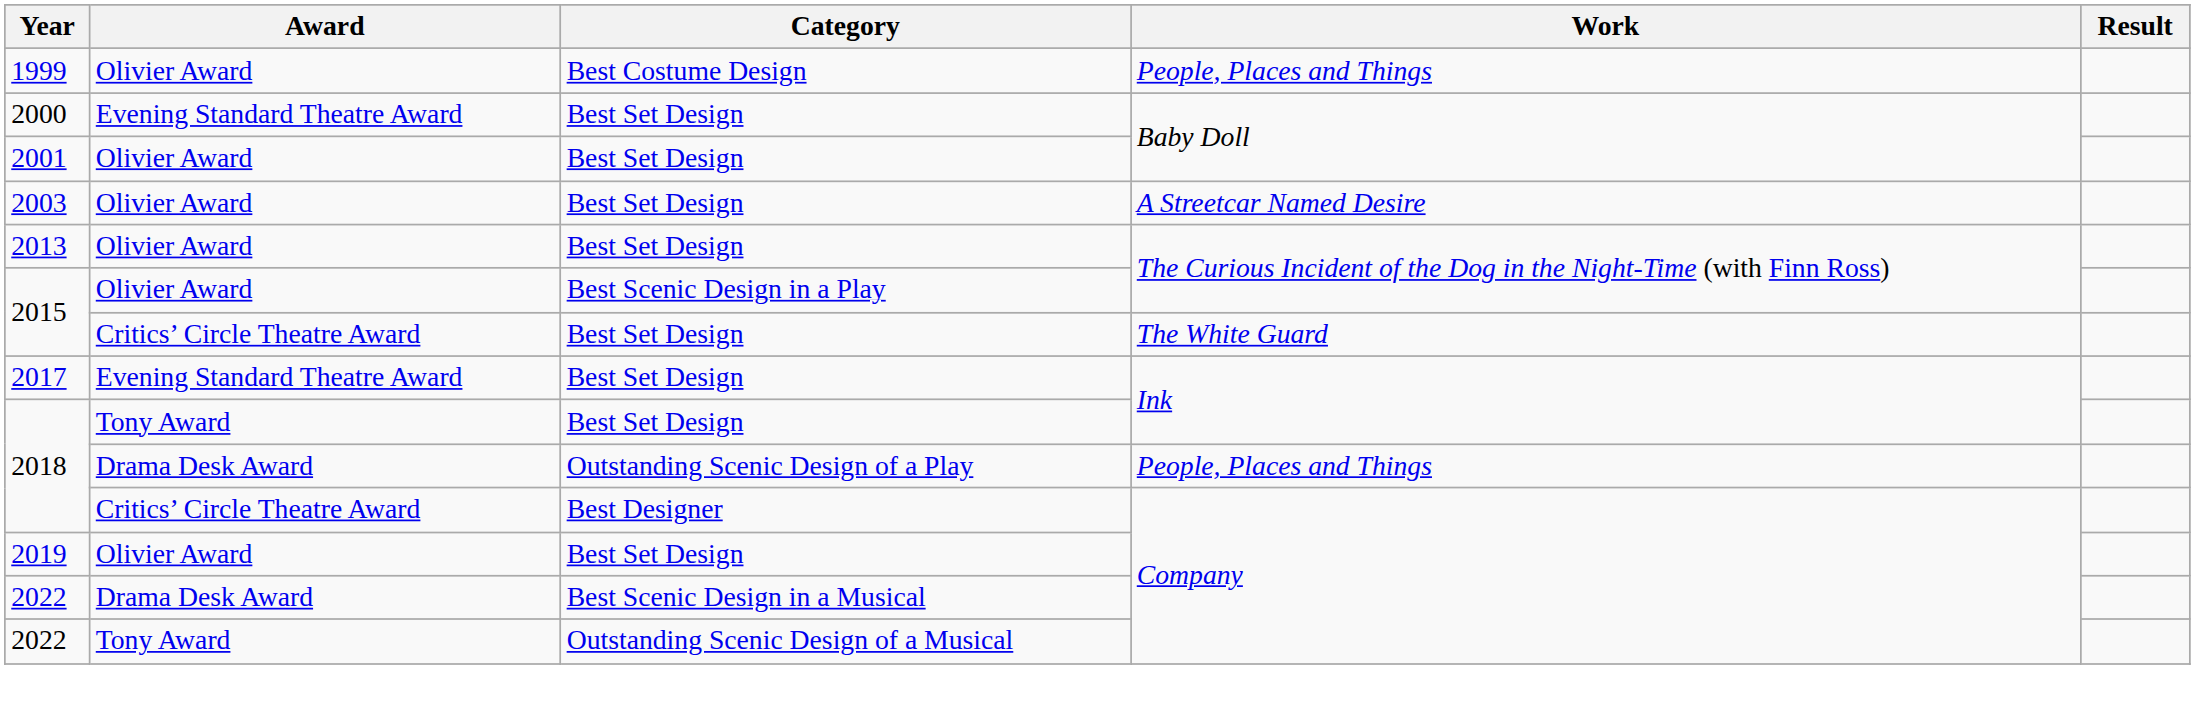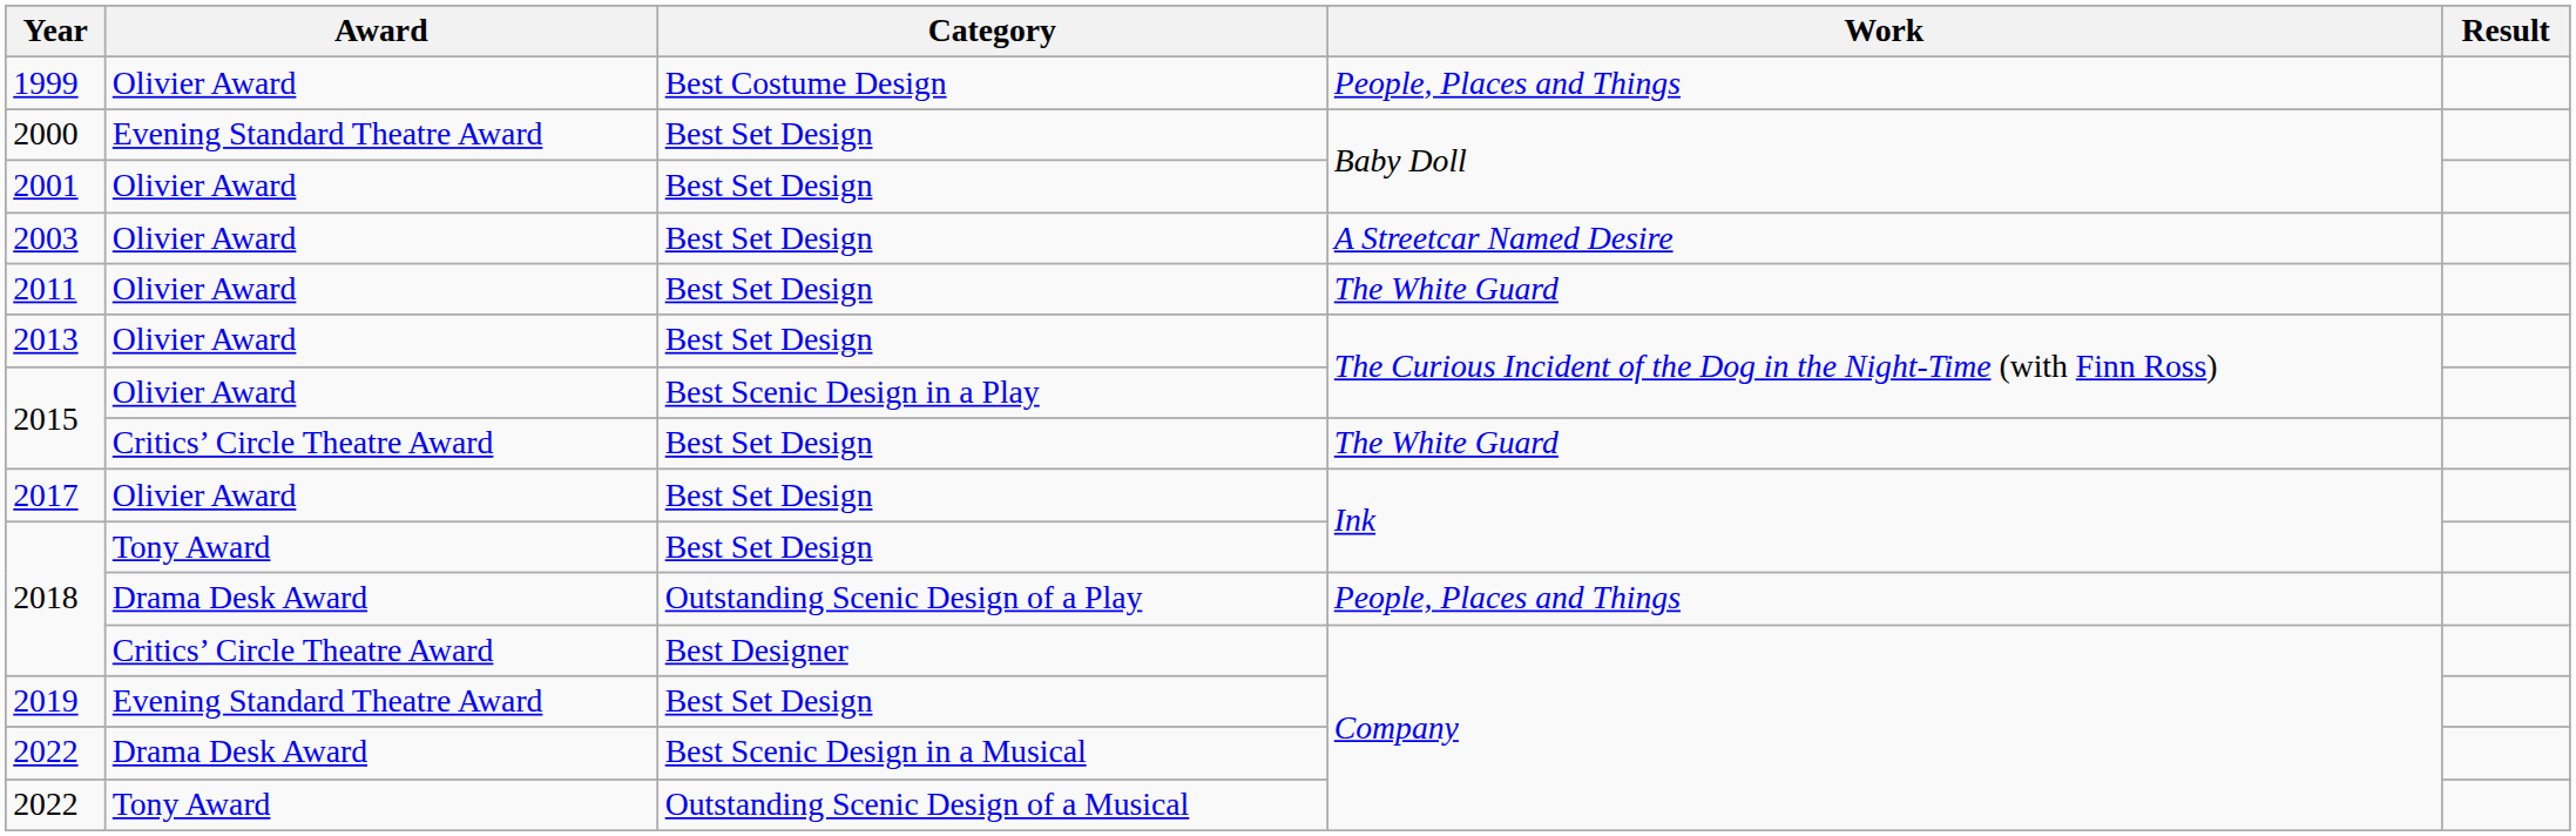+ row: 2011 | Olivier Award | Best Set Design | The White Guard
2017 | Award: Evening Standard Theatre Award -> Olivier Award
2019 | Award: Olivier Award -> Evening Standard Theatre Award
